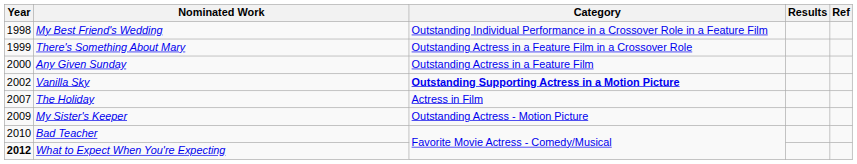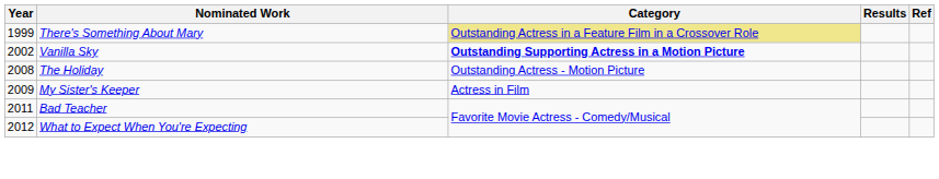- row: 1998 | My Best Friend's Wedding | Outstanding Individual Performance in a Crossover Role in a Feature Film
There's Something About Mary | Category: no background -> khaki background
- row: 2000 | Any Given Sunday | Outstanding Actress in a Feature Film
The Holiday | Year: 2007 -> 2008
The Holiday | Category: Actress in Film -> Outstanding Actress - Motion Picture
My Sister's Keeper | Category: Outstanding Actress - Motion Picture -> Actress in Film
Bad Teacher | Year: 2010 -> 2011
What to Expect When You're Expecting | Year: bold -> normal
